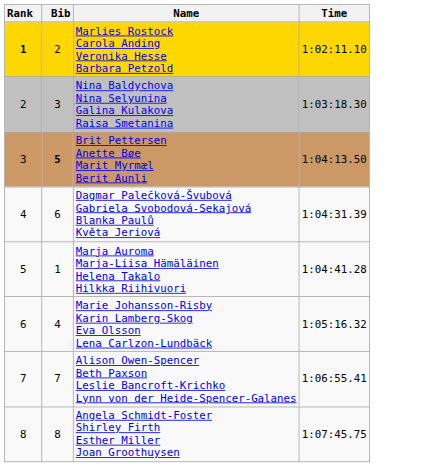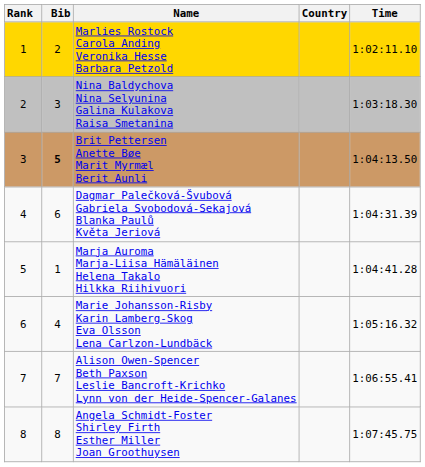+ column: Country
Marlies Rostock Carola Anding Veronika Hesse Barbara Petzold | Rank: bold -> normal
